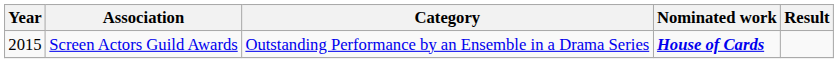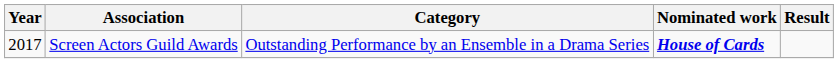Screen Actors Guild Awards | Year: 2015 -> 2017
